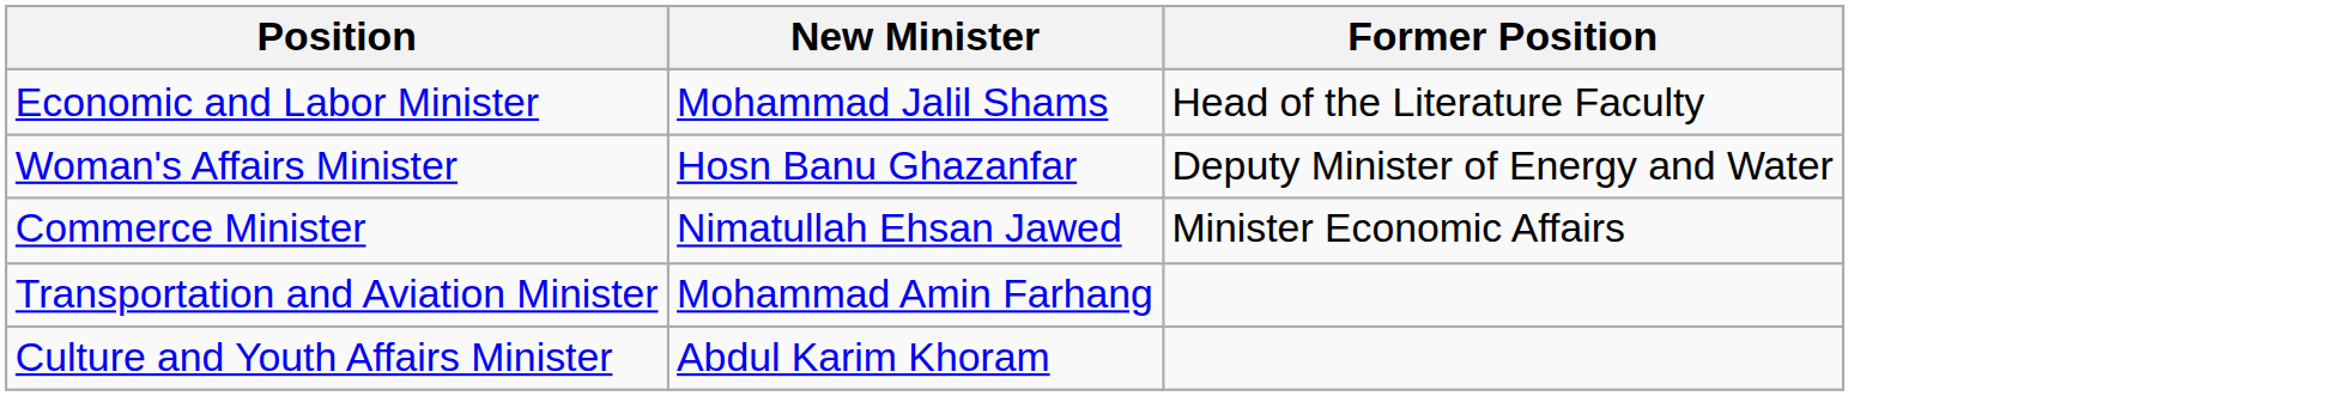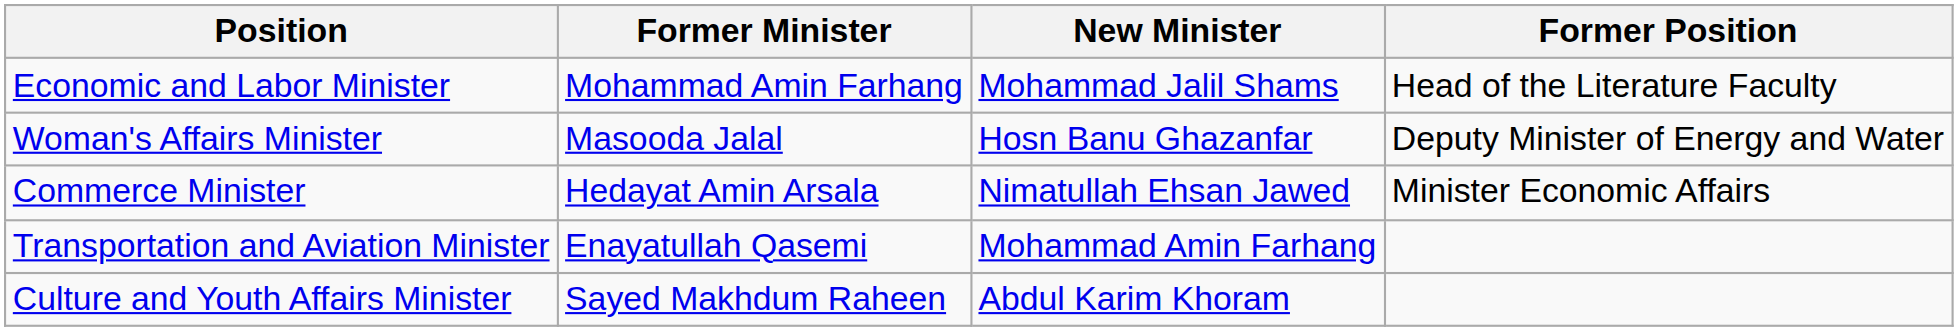+ column: Former Minister | Mohammad Amin Farhang | Masooda Jalal | Hedayat Amin Arsala | Enayatullah Qasemi | Sayed Makhdum Raheen
